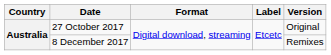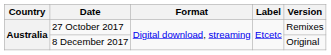27 October 2017 | Version: Original -> Remixes
8 December 2017 | Version: Remixes -> Original
